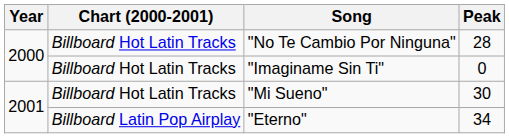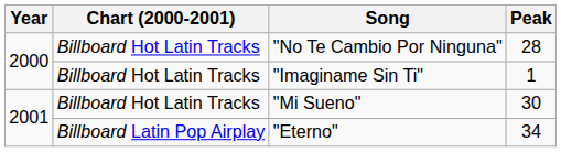"Imaginame Sin Ti" | Peak: 0 -> 1
